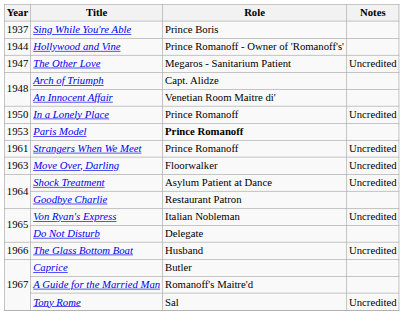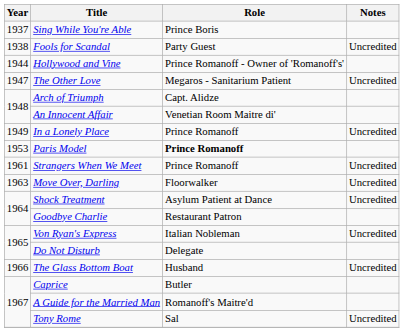+ row: 1938 | Fools for Scandal | Party Guest | Uncredited
In a Lonely Place | Year: 1950 -> 1949
